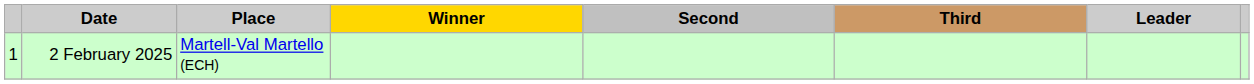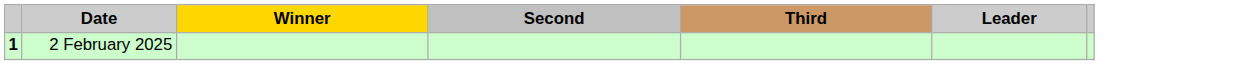- column: Place | Martell-Val Martello (ECH)
2 February 2025 | column 1: normal -> bold
